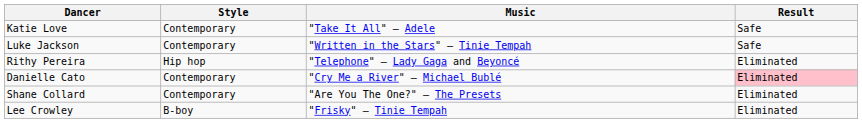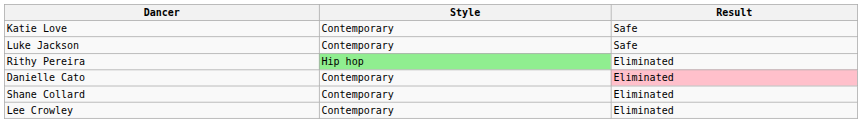- column: Music | "Take It All" – Adele | "Written in the Stars" – Tinie Tempah | "Telephone" – Lady Gaga and Beyoncé | "Cry Me a River" – Michael Bublé | "Are You The One?" – The Presets | "Frisky" – Tinie Tempah
Rithy Pereira | Style: no background -> lightgreen background
Lee Crowley | Style: B-boy -> Contemporary
